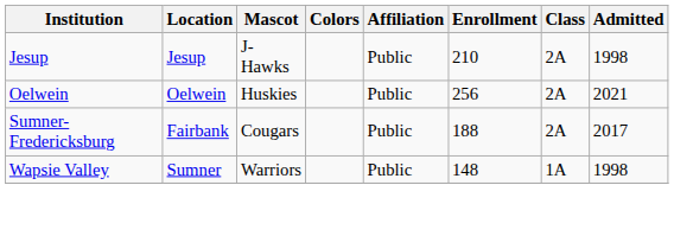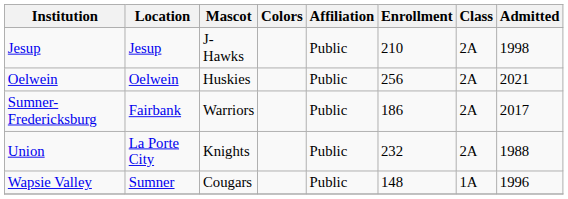Sumner-Fredericksburg | Mascot: Cougars -> Warriors
Sumner-Fredericksburg | Enrollment: 188 -> 186
+ row: Union | La Porte City | Knights | Public | 232 | 2A | 1988
Wapsie Valley | Mascot: Warriors -> Cougars
Wapsie Valley | Admitted: 1998 -> 1996
